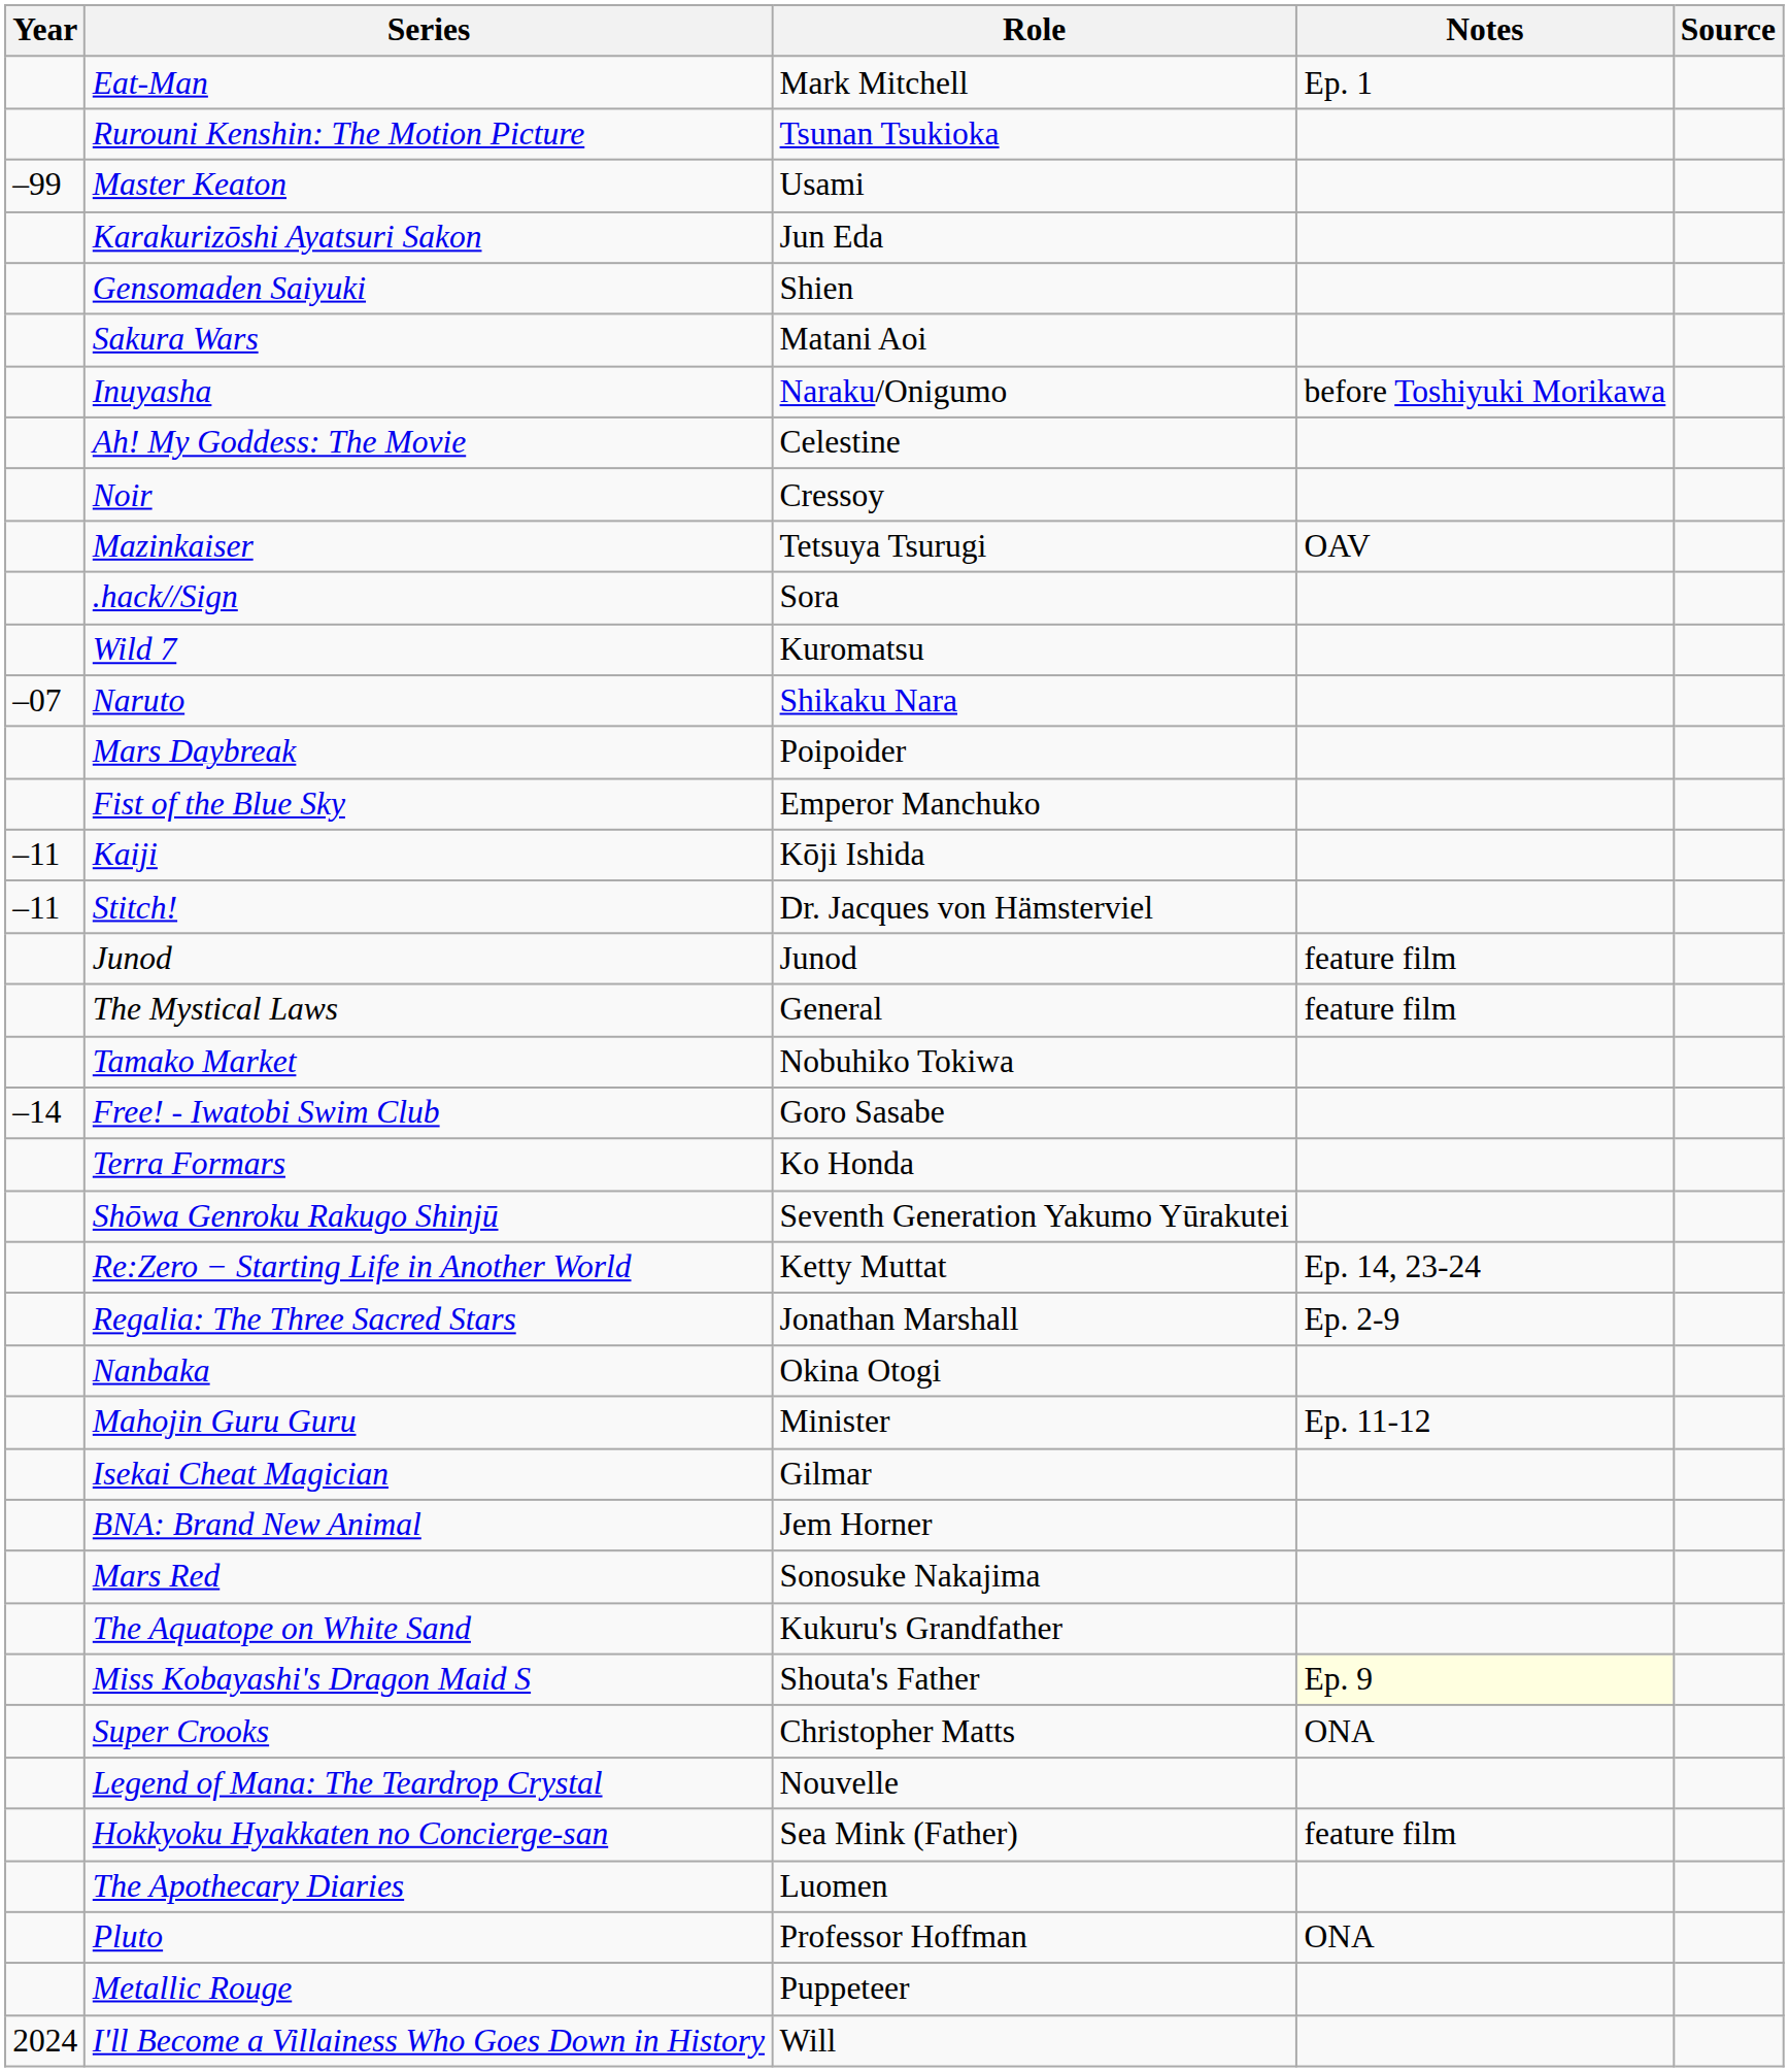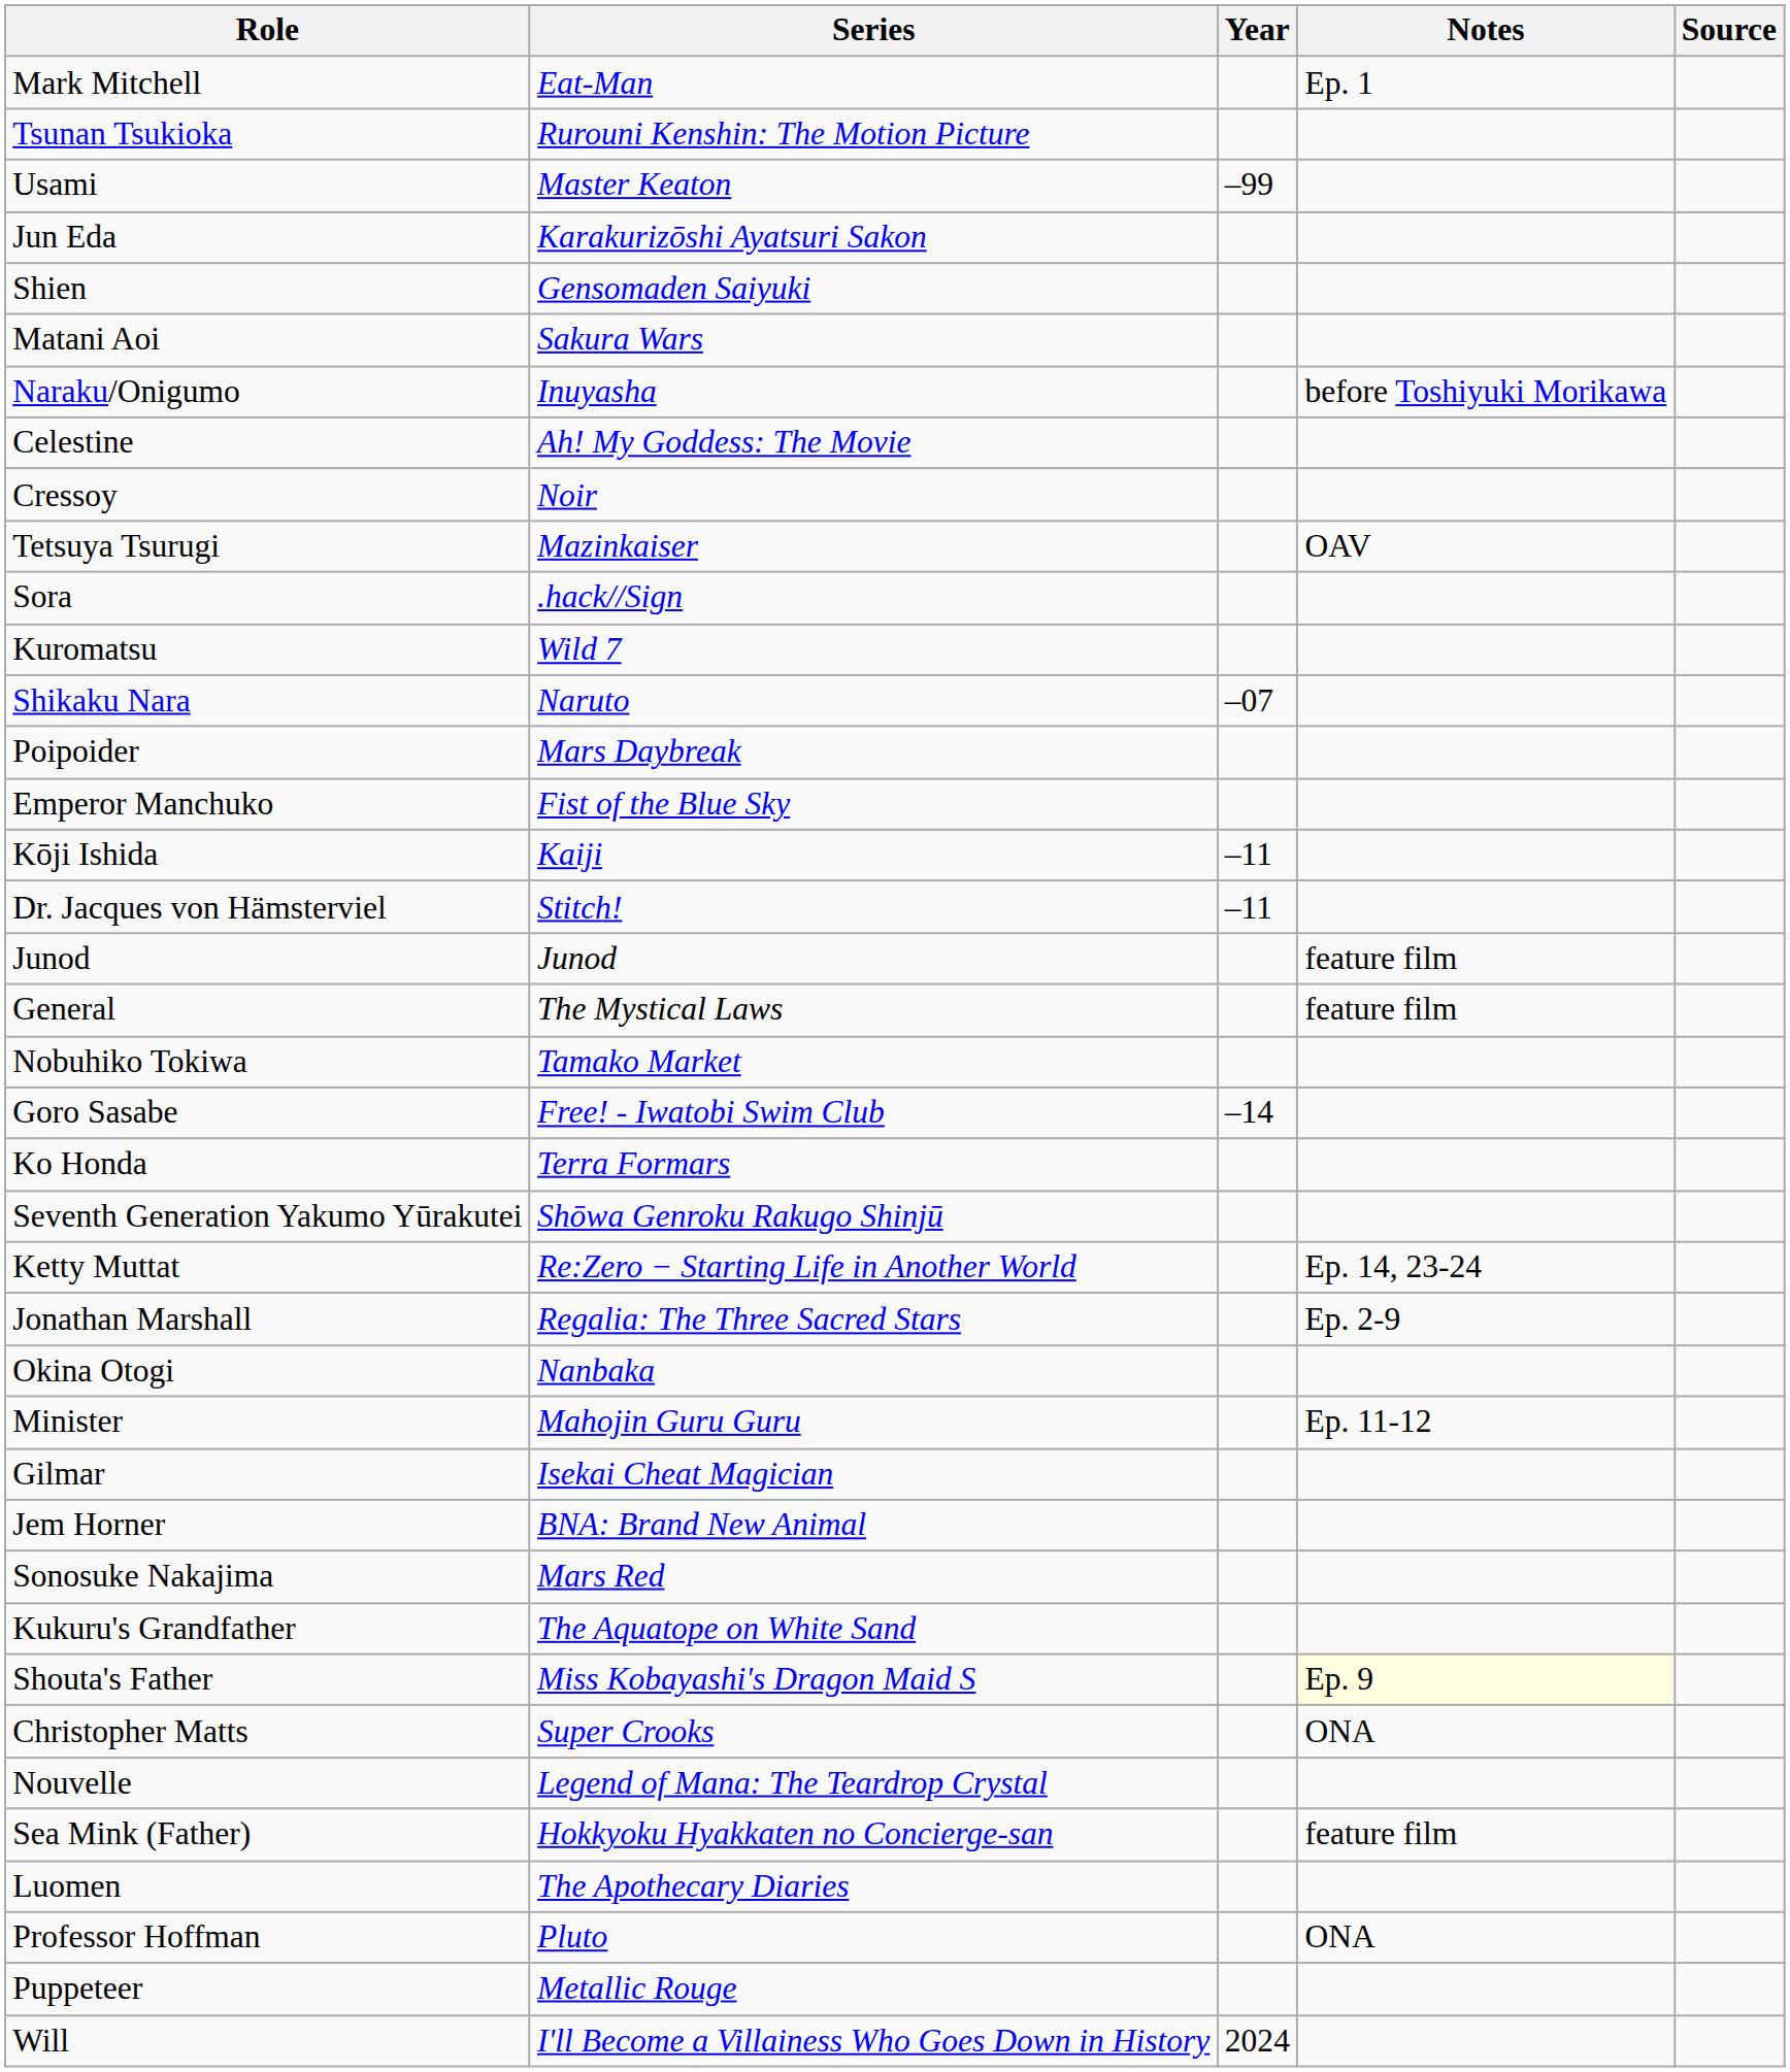columns swapped: Year <-> Role
